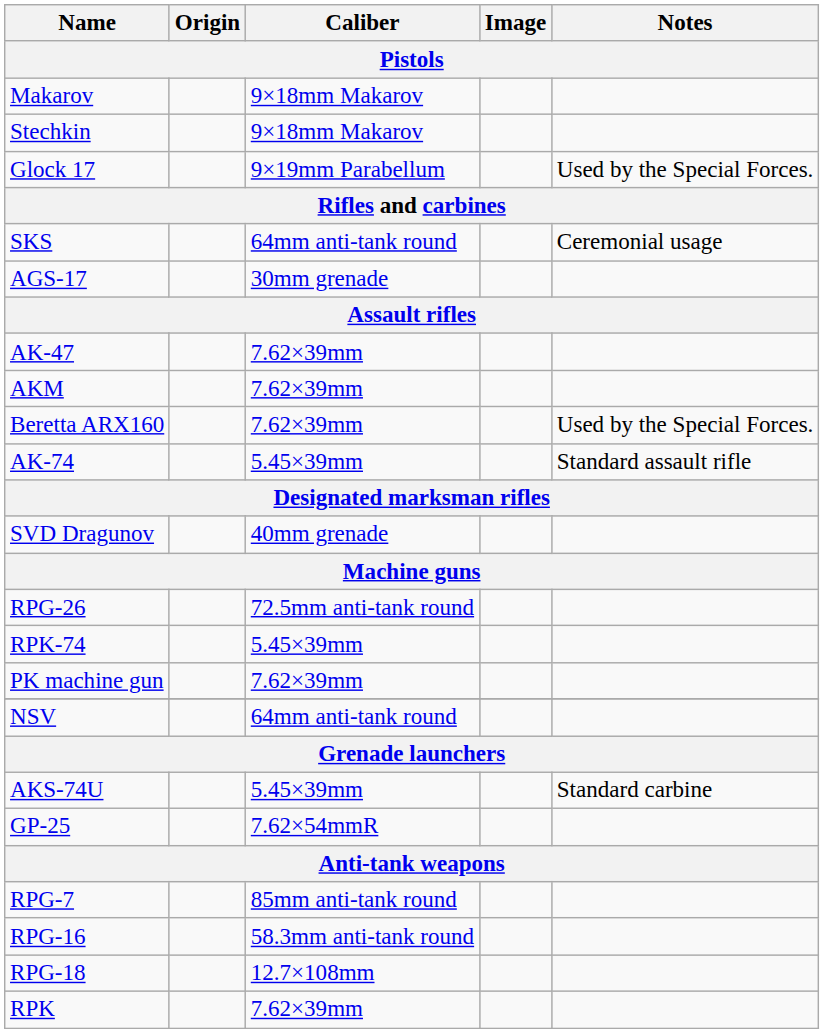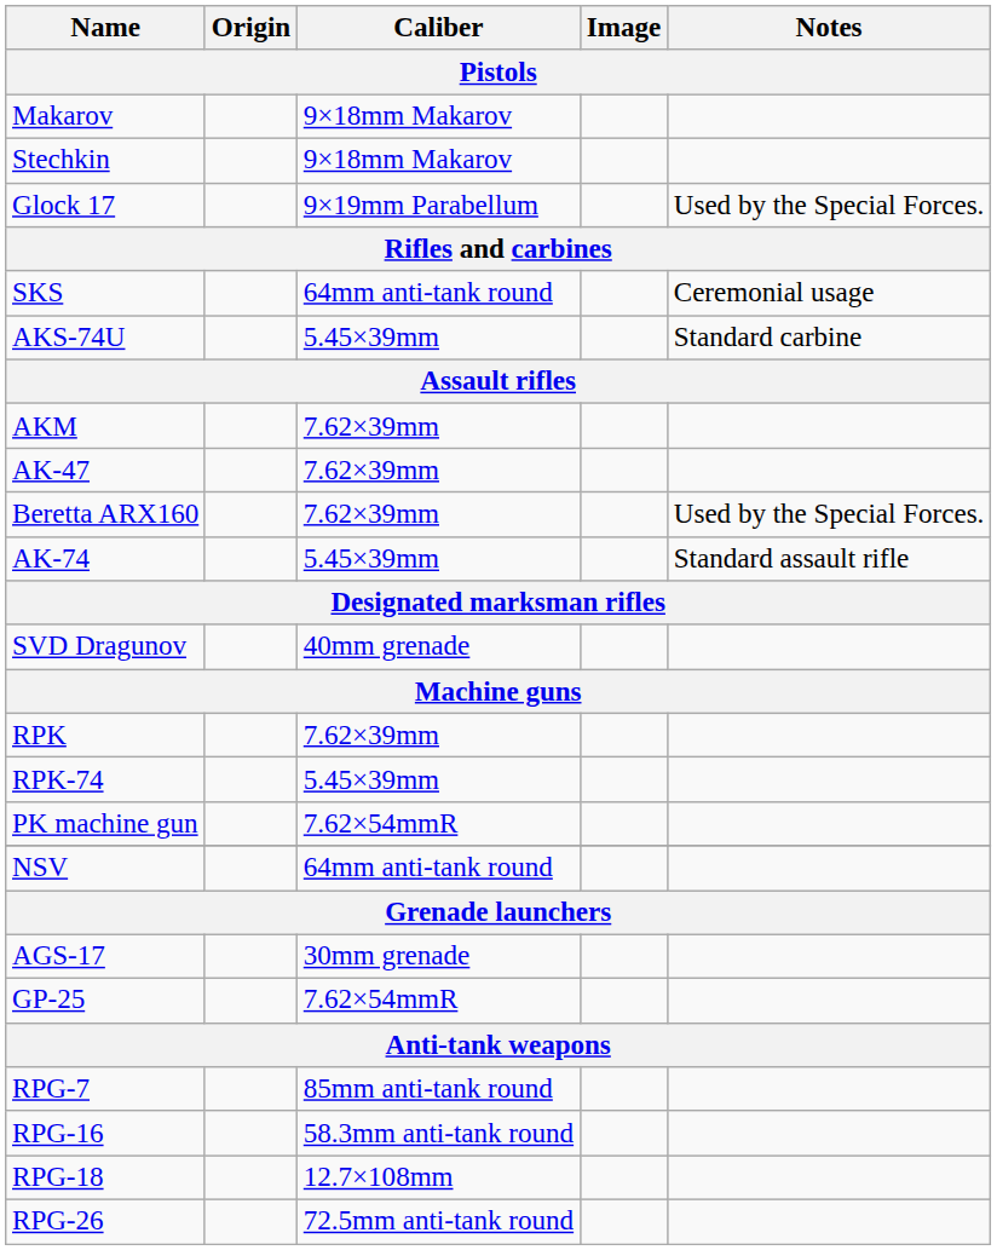rows swapped: AKS-74U <-> AGS-17
rows swapped: AK-47 <-> AKM
rows swapped: RPK <-> RPG-26
PK machine gun | Caliber: 7.62×39mm -> 7.62×54mmR
